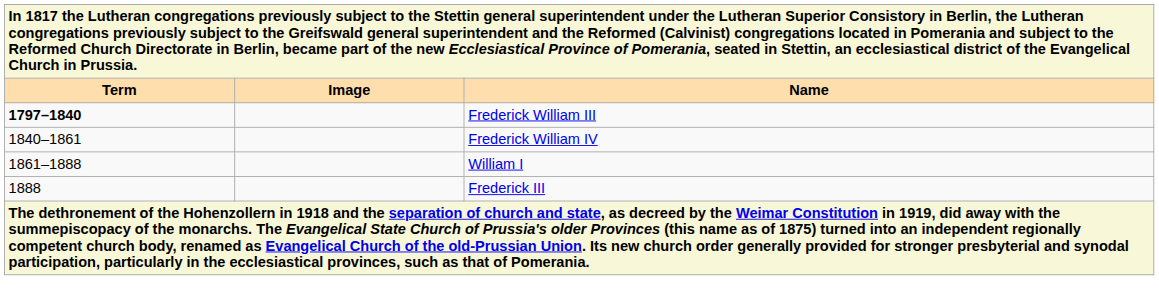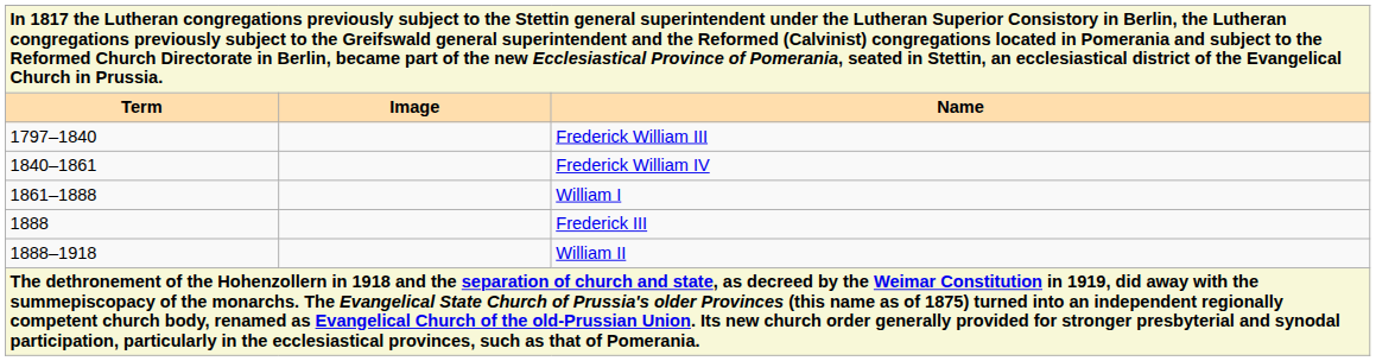Frederick William III | Term: bold -> normal
+ row: 1888–1918 | William II
